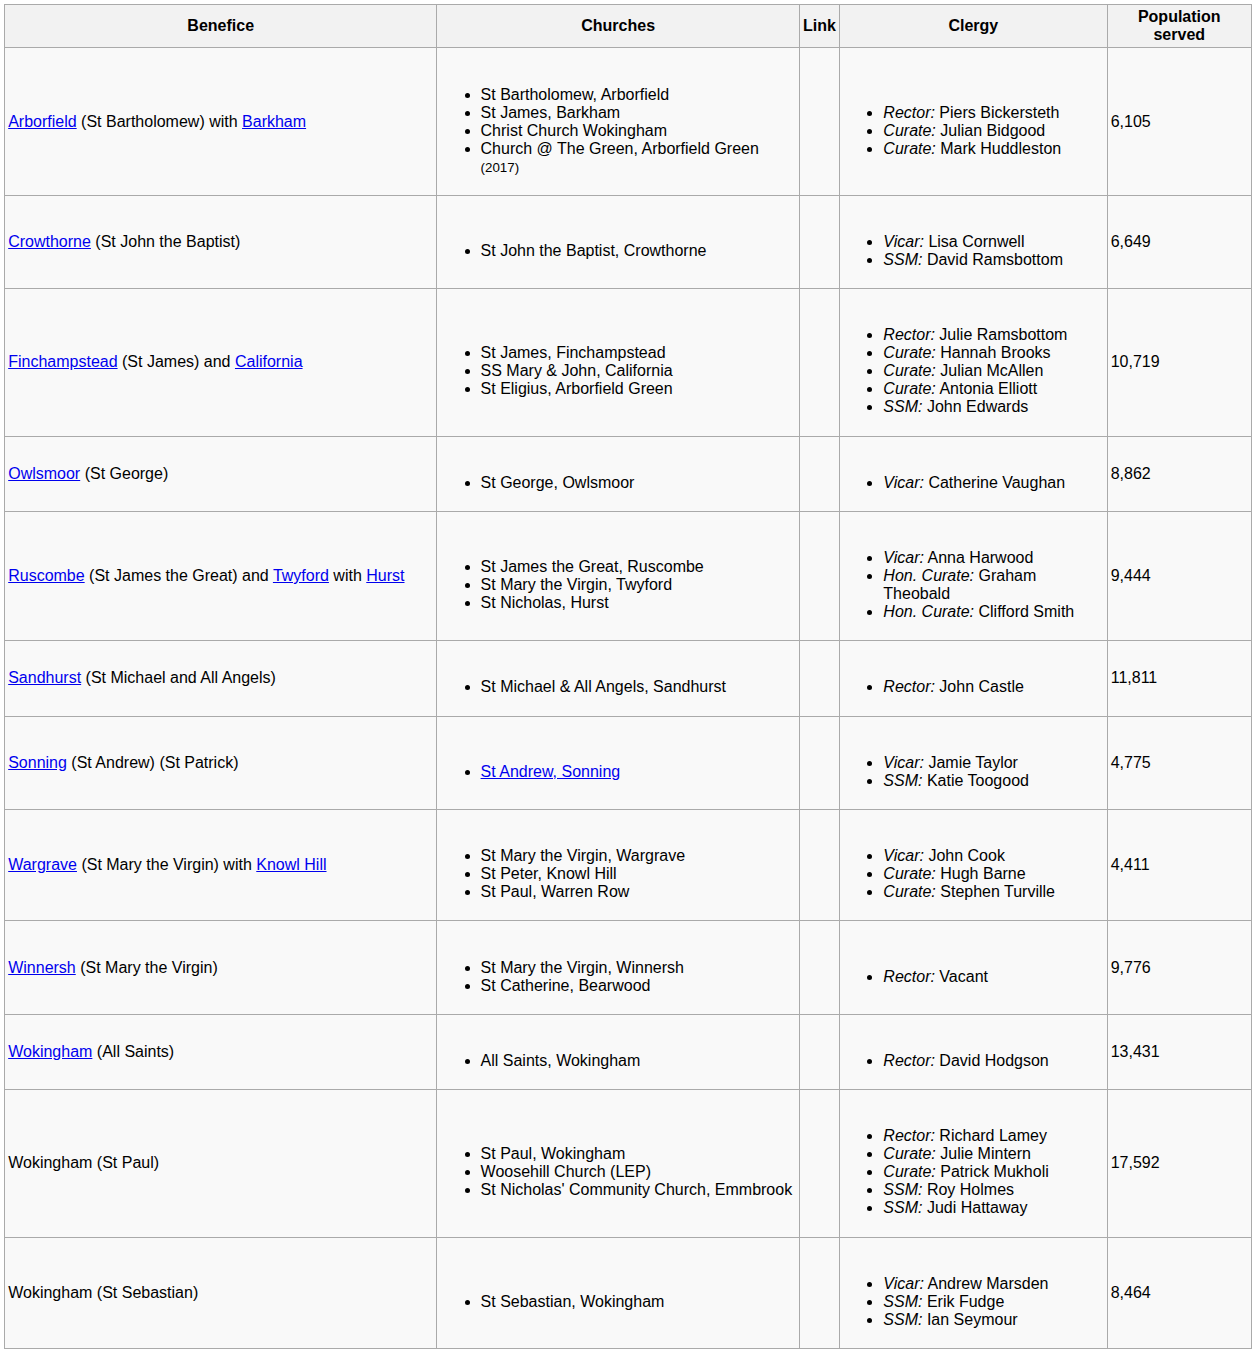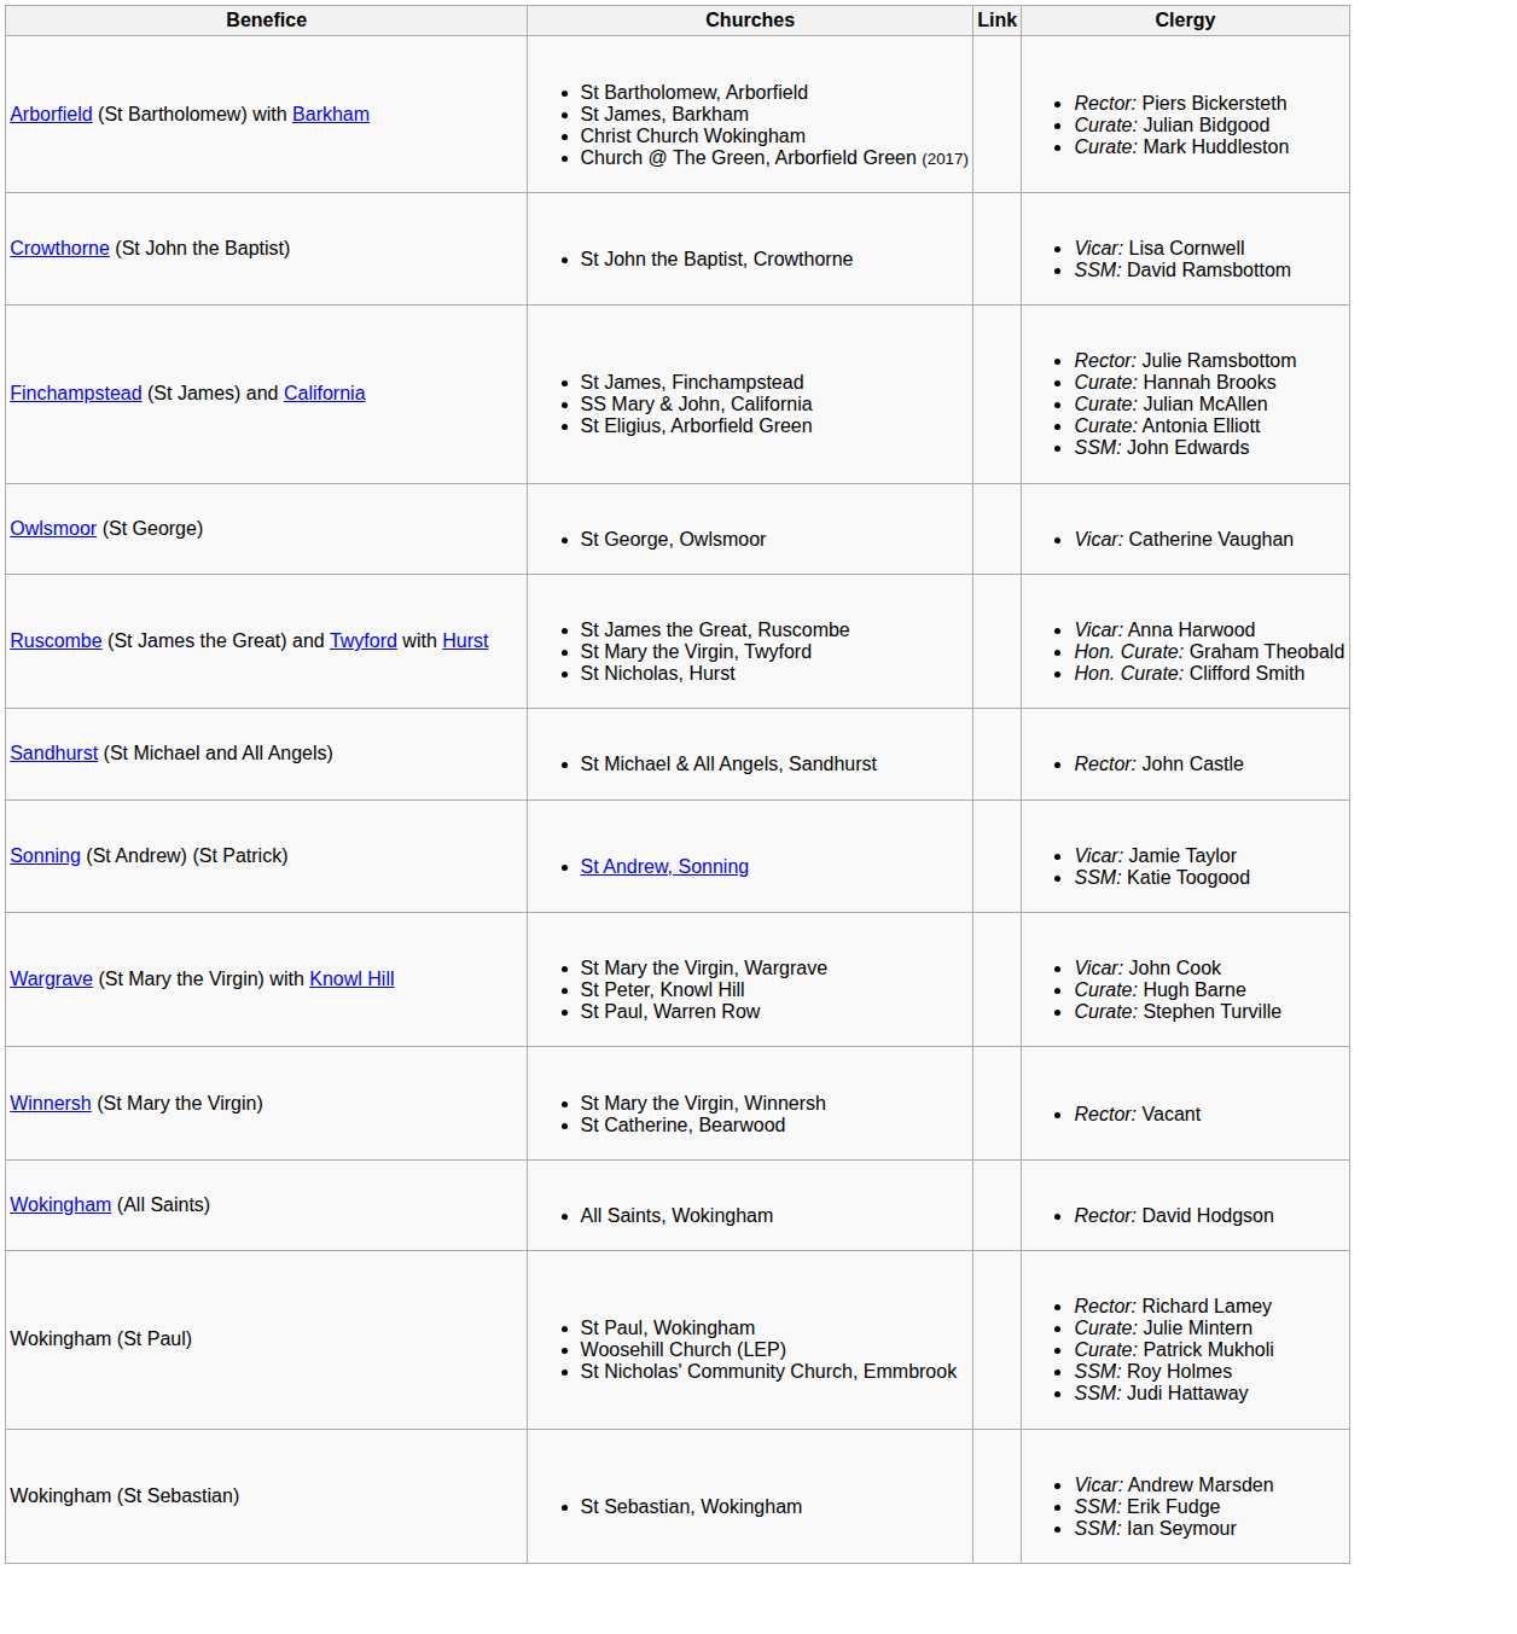- column: Population served | 6,105 | 6,649 | 10,719 | 8,862 | 9,444 | 11,811 | 4,775 | 4,411 | 9,776 | 13,431 | 17,592 | 8,464
